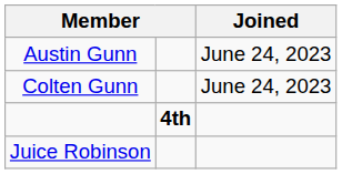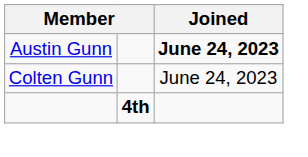Austin Gunn | Joined: normal -> bold
- row: Juice Robinson
